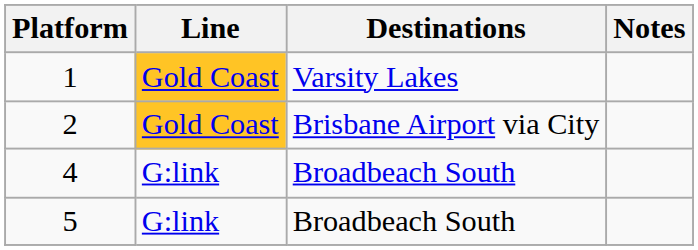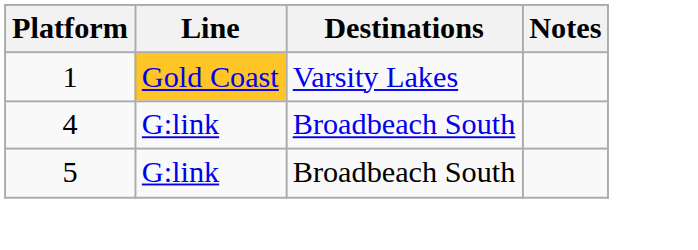- row: 2 | Gold Coast | Brisbane Airport via City
